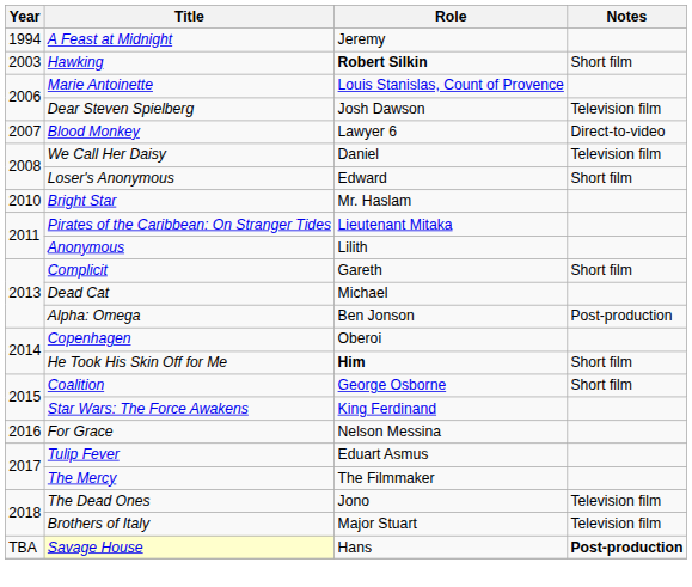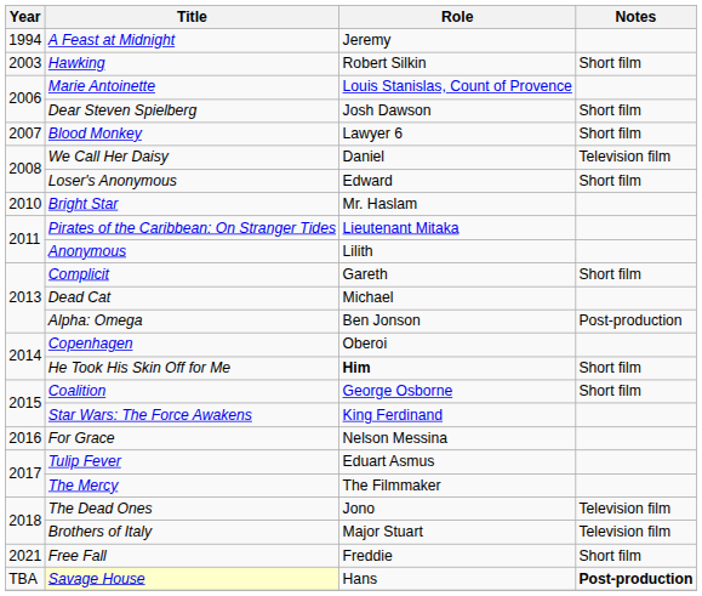Hawking | Role: bold -> normal
Dear Steven Spielberg | Notes: Television film -> Short film
Blood Monkey | Notes: Direct-to-video -> Short film
+ row: 2021 | Free Fall | Freddie | Short film
